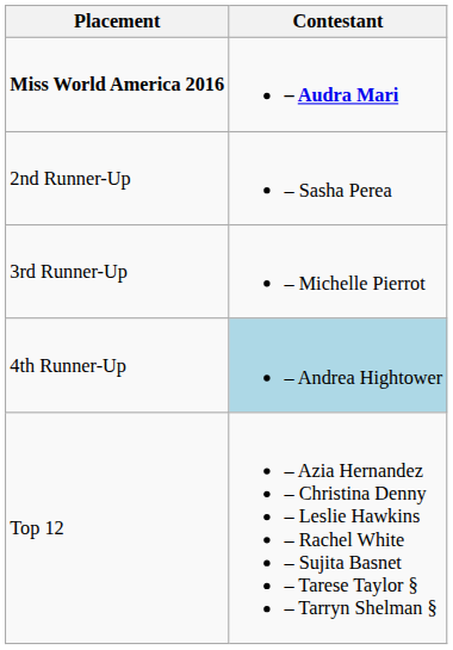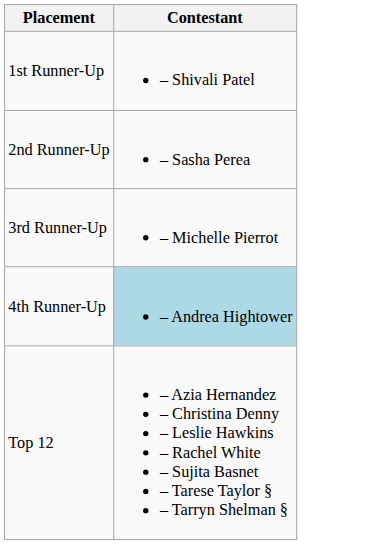- row: Miss World America 2016 | – Audra Mari
+ row: 1st Runner-Up | – Shivali Patel
